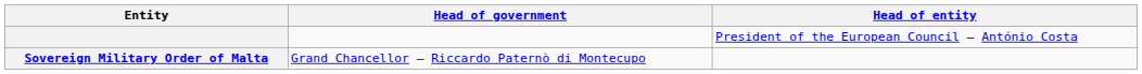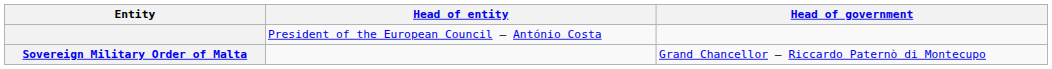columns swapped: Head of entity <-> Head of government
